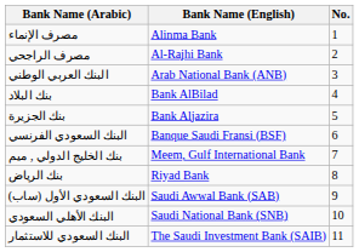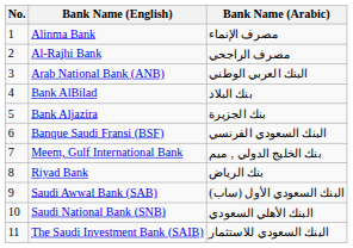columns swapped: No. <-> Bank Name (Arabic)
